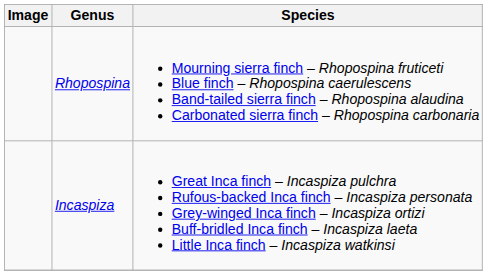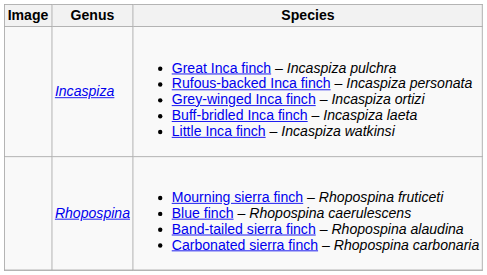rows swapped: Incaspiza <-> Rhopospina
